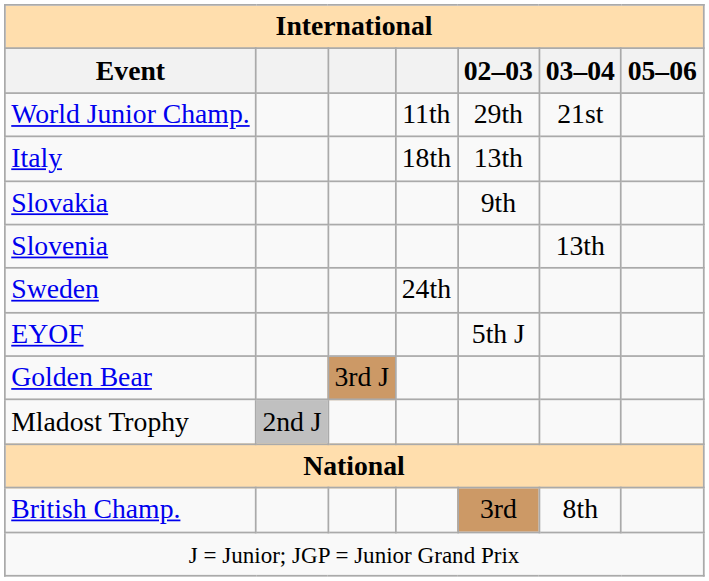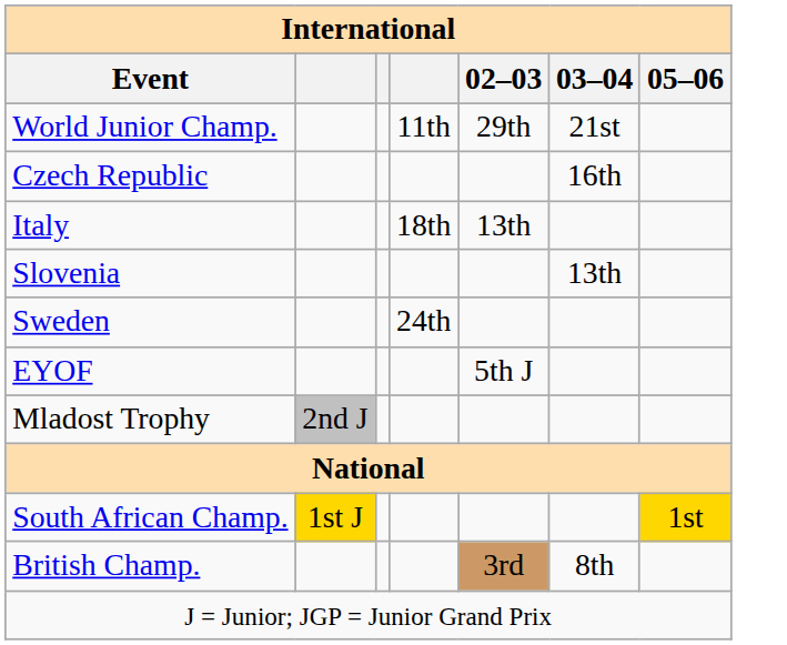+ row: Czech Republic | 16th
- row: Slovakia | 9th
- row: Golden Bear | 3rd J
+ row: South African Champ. | 1st J | 1st
